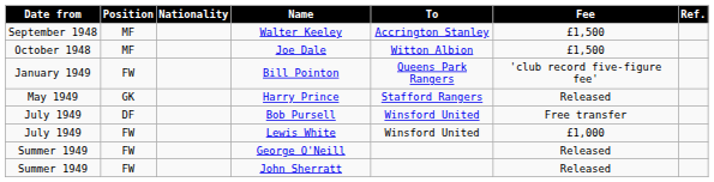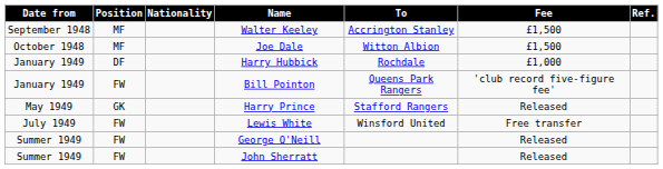+ row: January 1949 | DF | Harry Hubbick | Rochdale | £1,000
- row: July 1949 | DF | Bob Pursell | Winsford United | Free transfer
Lewis White | Fee: £1,000 -> Free transfer
